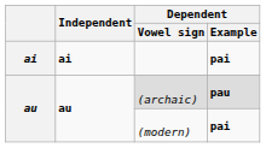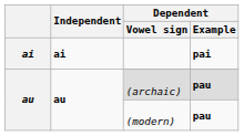(modern) | Dependent / Example: pai -> pau
